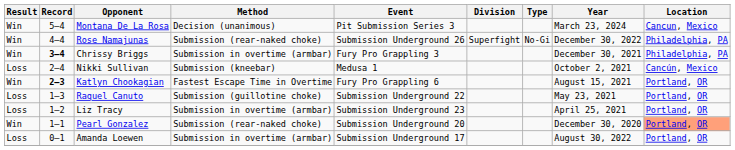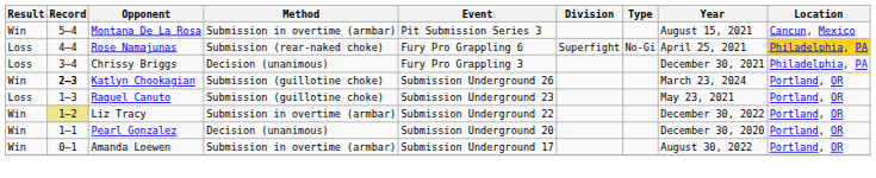Montana De La Rosa | Method: Decision (unanimous) -> Submission in overtime (armbar)
Montana De La Rosa | Year: March 23, 2024 -> August 15, 2021
Rose Namajunas | Result: Win -> Loss
Rose Namajunas | Event: Submission Underground 26 -> Fury Pro Grappling 6
Rose Namajunas | Year: December 30, 2022 -> April 25, 2021
Rose Namajunas | Location: no background -> gold background
Chrissy Briggs | Result: Win -> Loss
Chrissy Briggs | Record: bold -> normal
Chrissy Briggs | Method: Submission in overtime (armbar) -> Decision (unanimous)
- row: Loss | 2–4 | Nikki Sullivan | Submission (kneebar) | Medusa 1 | October 2, 2021 | Cancún, Mexico
Katlyn Chookagian | Method: Fastest Escape Time in Overtime -> Submission (guillotine choke)
Katlyn Chookagian | Event: Fury Pro Grappling 6 -> Submission Underground 26
Katlyn Chookagian | Year: August 15, 2021 -> March 23, 2024
Raquel Canuto | Event: Submission Underground 22 -> Submission Underground 23
Liz Tracy | Result: Loss -> Win
Liz Tracy | Record: no background -> khaki background
Liz Tracy | Event: Submission Underground 23 -> Submission Underground 22
Liz Tracy | Year: April 25, 2021 -> December 30, 2022
Pearl Gonzalez | Method: Submission (rear-naked choke) -> Decision (unanimous)
Pearl Gonzalez | Location: lightsalmon background -> no background
Amanda Loewen | Result: Loss -> Win
